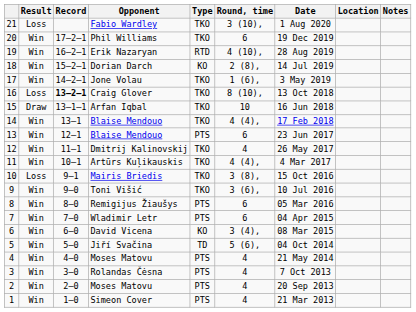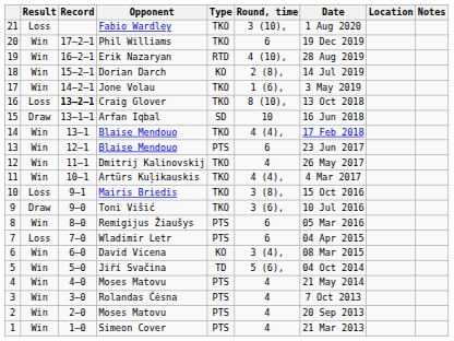Arfan Iqbal | Type: TKO -> SD
Toni Višić | Result: Win -> Draw
Wladimir Letr | Result: Win -> Loss
